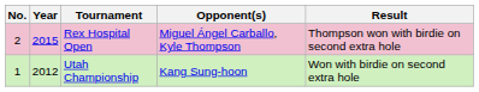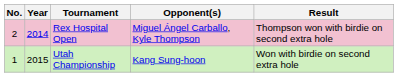Rex Hospital Open | Year: 2015 -> 2014
Utah Championship | Year: 2012 -> 2015
